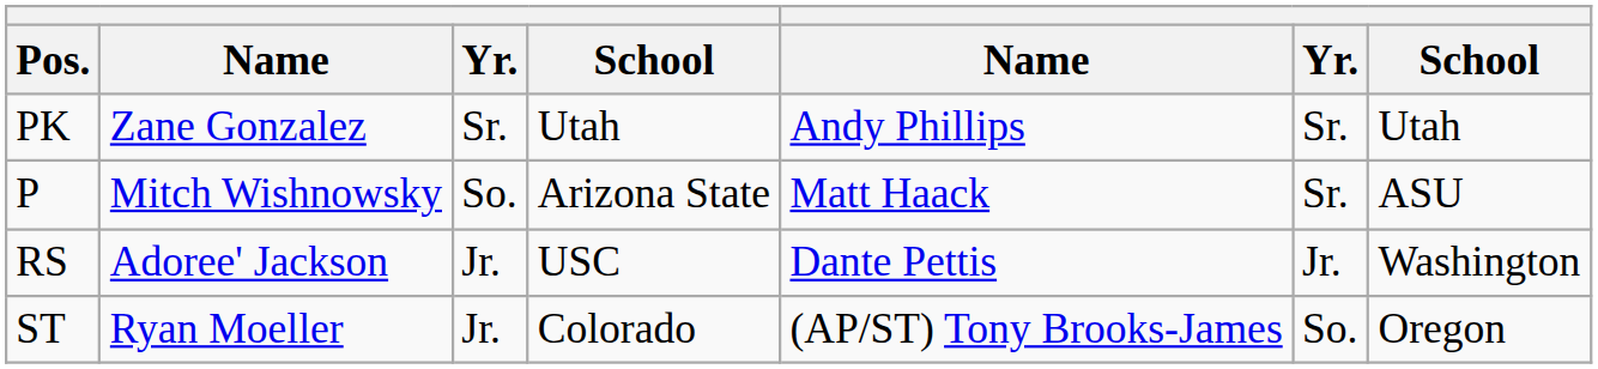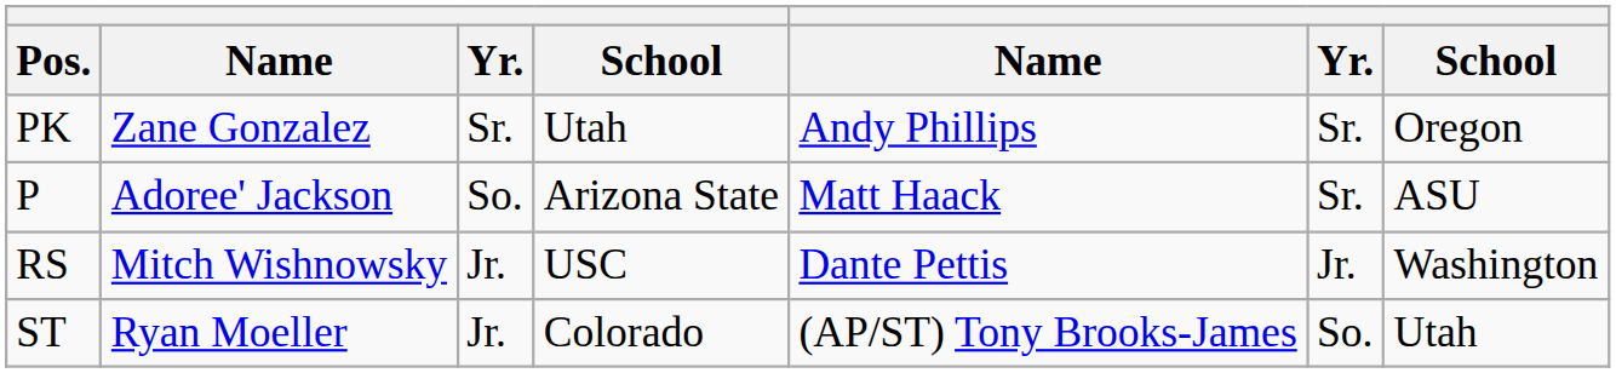PK | column 7: Utah -> Oregon
P | column 2: Mitch Wishnowsky -> Adoree' Jackson
RS | column 2: Adoree' Jackson -> Mitch Wishnowsky
ST | column 7: Oregon -> Utah
